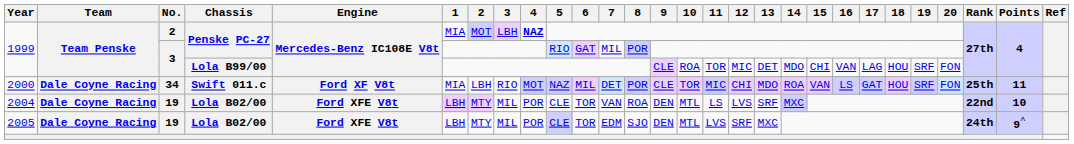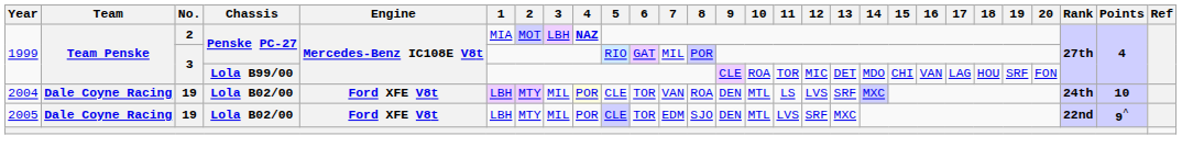- row: 2000 | Dale Coyne Racing | 34 | Swift 011.c | Ford XF V8t | MIA | LBH | RIO | MOT | NAZ | MIL | DET | POR | CLE | TOR | MIC | CHI | MDO | ROA | VAN | LS | GAT | HOU | SRF | FON | 25th | 11
2004 | 4: no background -> lightyellow background
2004 | Rank: 22nd -> 24th
2005 | Rank: 24th -> 22nd
